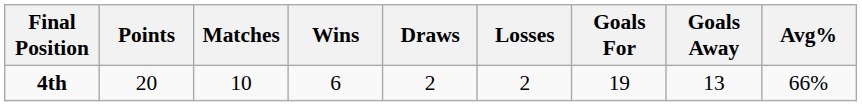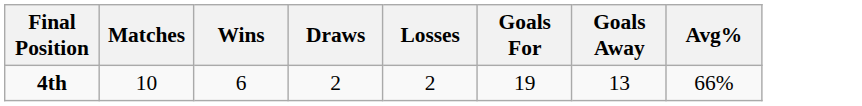- column: Points | 20
